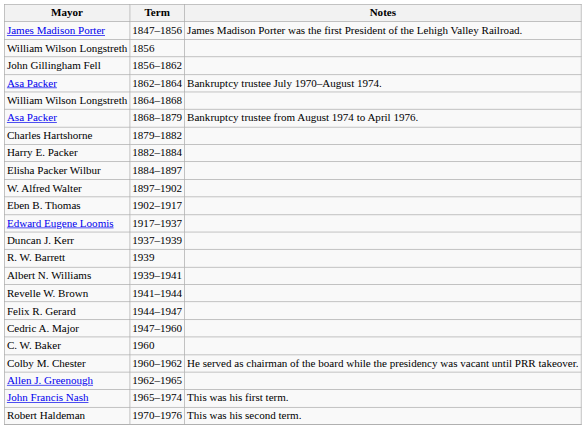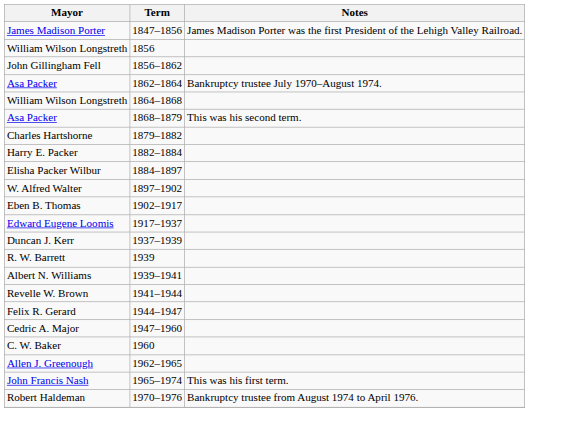Asa Packer / 1868–1879 | Notes: Bankruptcy trustee from August 1974 to April 1976. -> This was his second term.
- row: Colby M. Chester | 1960–1962 | He served as chairman of the board while the presidency was vacant until PRR takeover.
Robert Haldeman | Notes: This was his second term. -> Bankruptcy trustee from August 1974 to April 1976.
